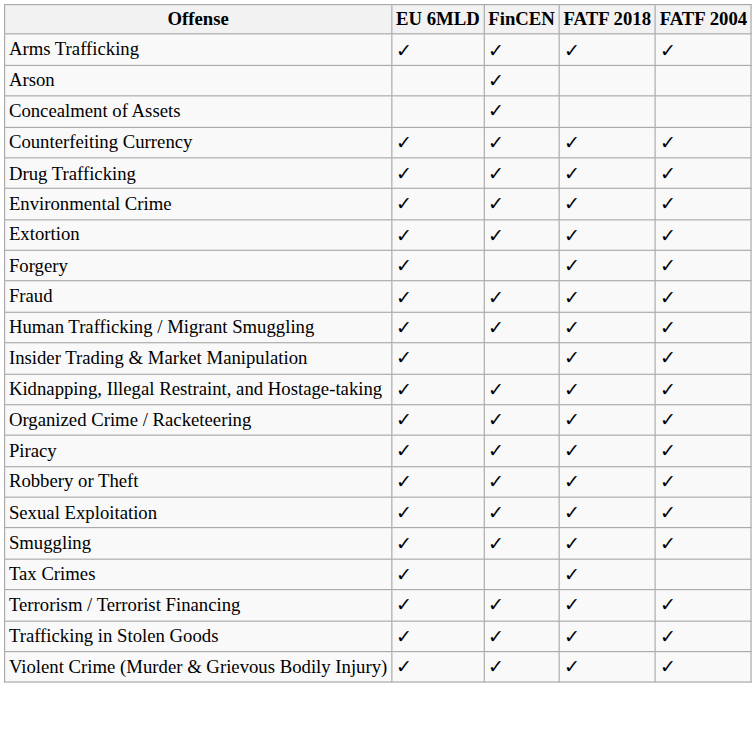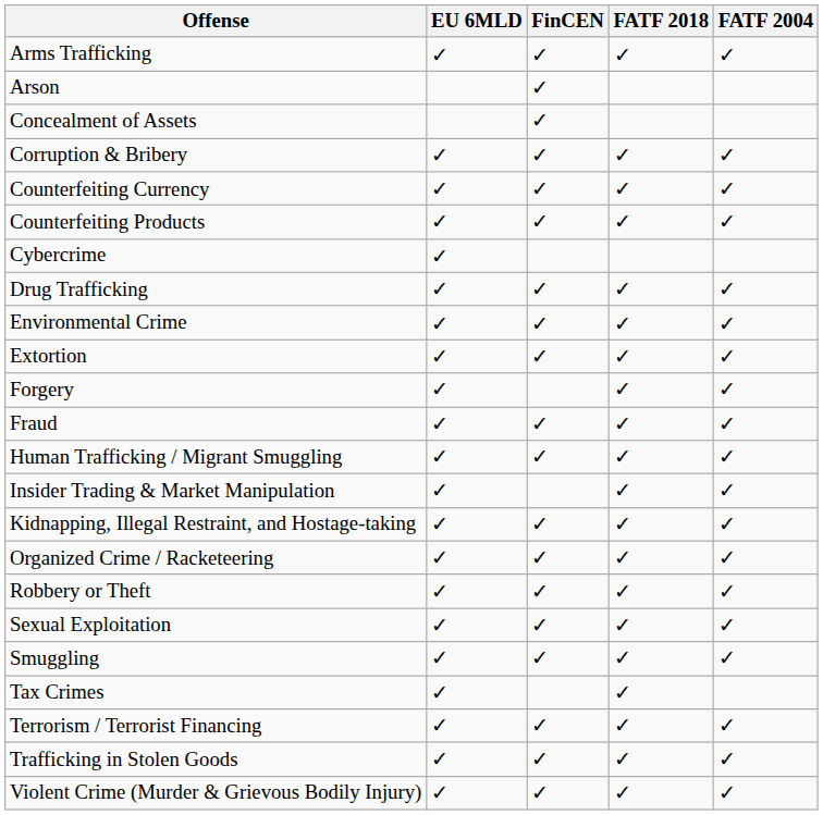+ row: Corruption & Bribery | ✓ | ✓ | ✓ | ✓
+ row: Counterfeiting Products | ✓ | ✓ | ✓ | ✓
+ row: Cybercrime | ✓
- row: Piracy | ✓ | ✓ | ✓ | ✓
